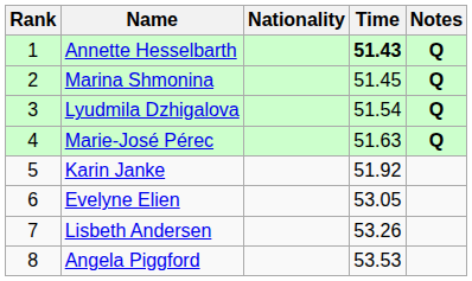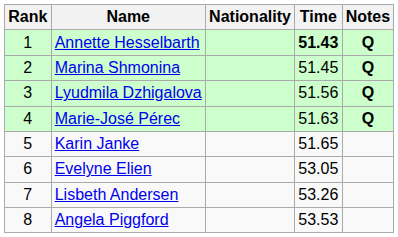Lyudmila Dzhigalova | Time: 51.54 -> 51.56
Karin Janke | Time: 51.92 -> 51.65
